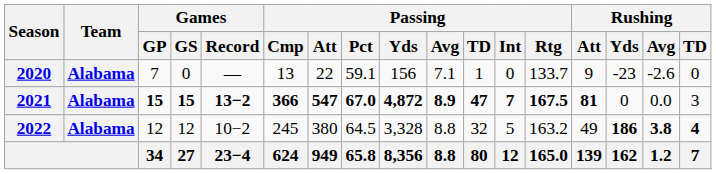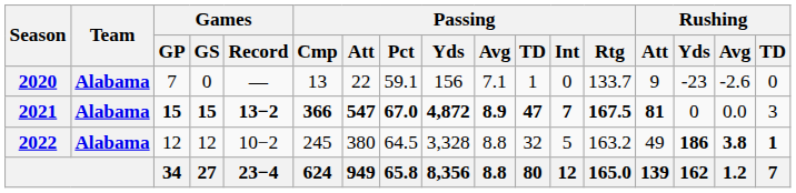2022 | Rushing / TD: 4 -> 1
